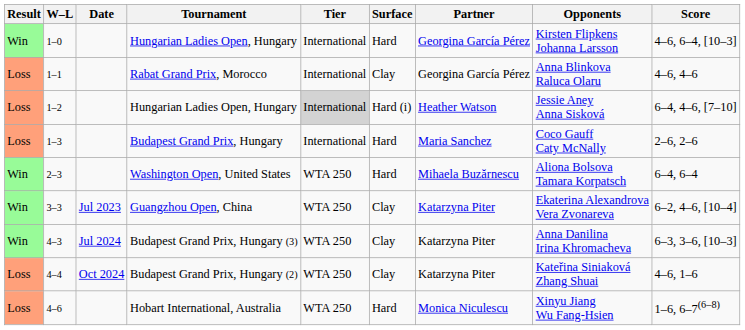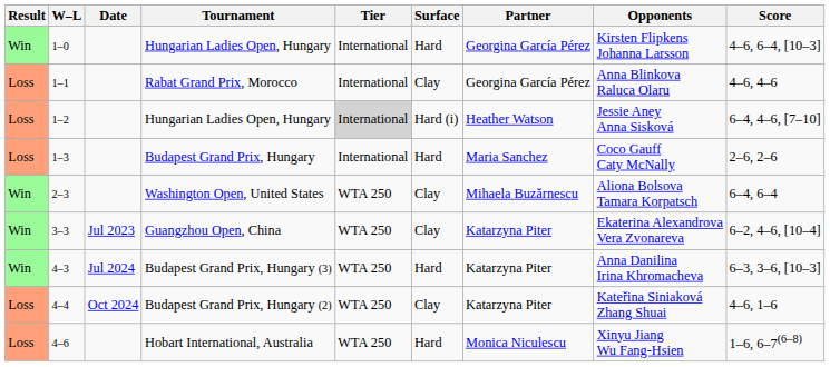2–3 | Surface: Hard -> Clay
4–3 | Surface: Clay -> Hard
